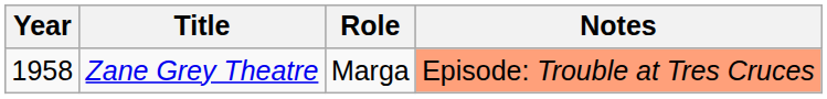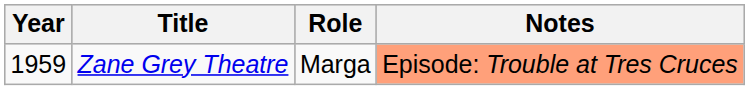Zane Grey Theatre | Year: 1958 -> 1959
